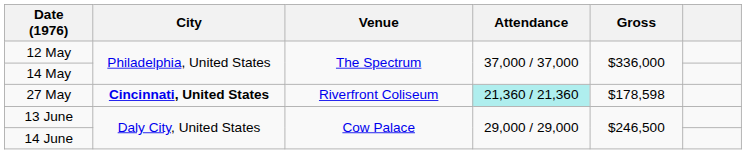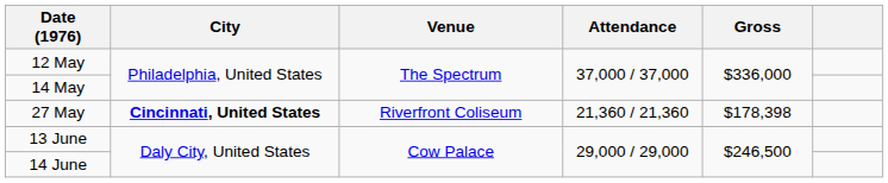27 May | Attendance: paleturquoise background -> no background
27 May | Gross: $178,598 -> $178,398
